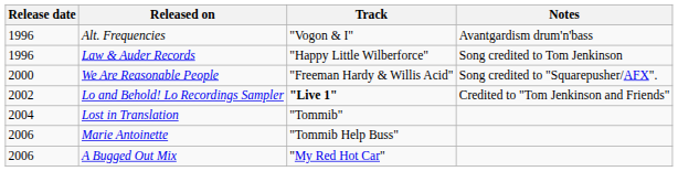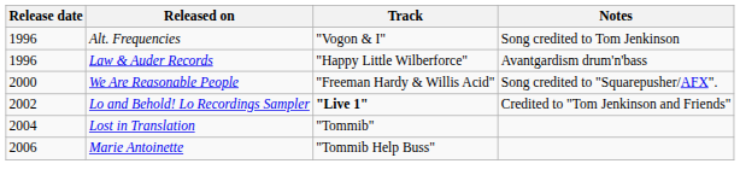Alt. Frequencies | Notes: Avantgardism drum'n'bass -> Song credited to Tom Jenkinson
Law & Auder Records | Notes: Song credited to Tom Jenkinson -> Avantgardism drum'n'bass
- row: 2006 | A Bugged Out Mix | "My Red Hot Car"
